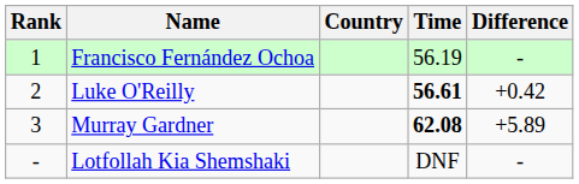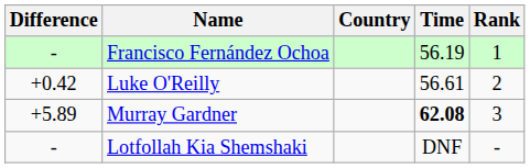columns swapped: Rank <-> Difference
Luke O'Reilly | Time: bold -> normal
